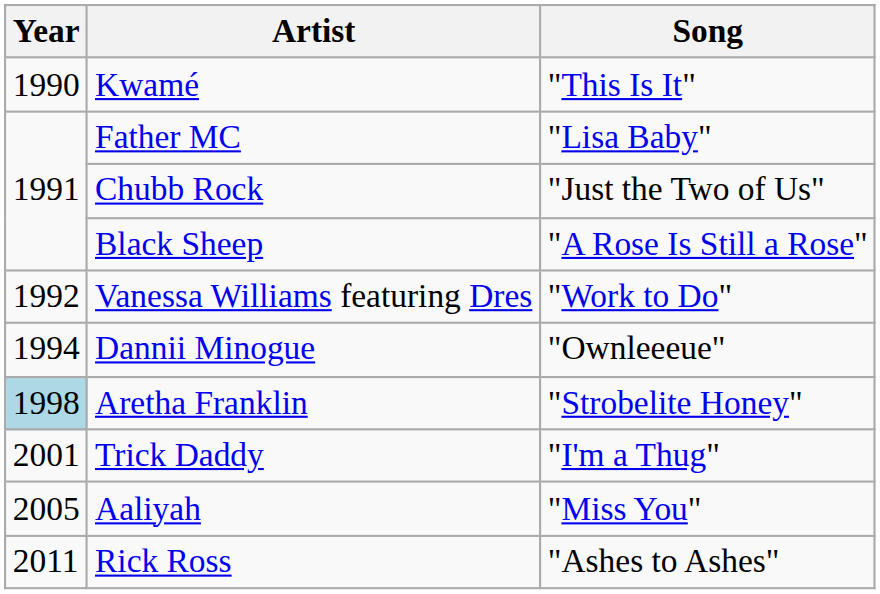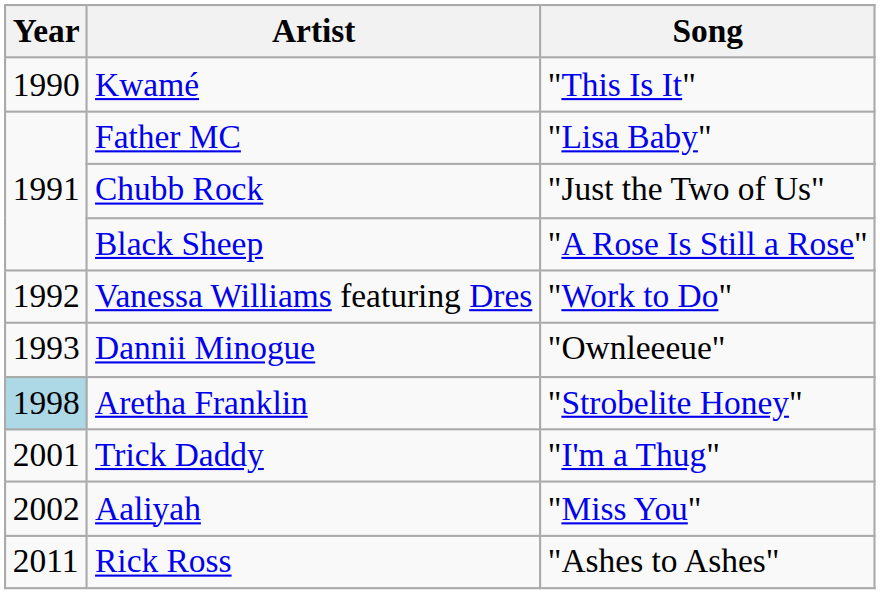Dannii Minogue | Year: 1994 -> 1993
Aaliyah | Year: 2005 -> 2002
